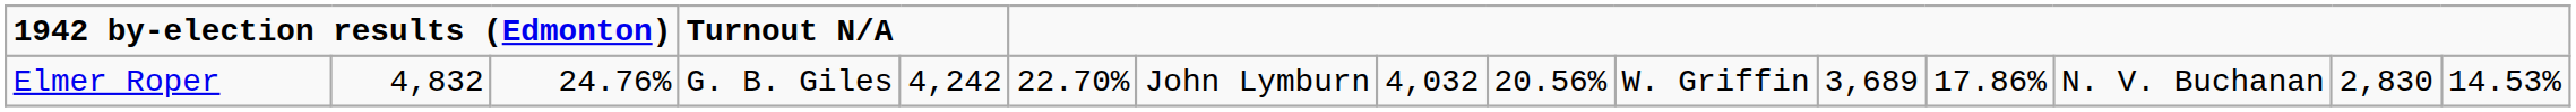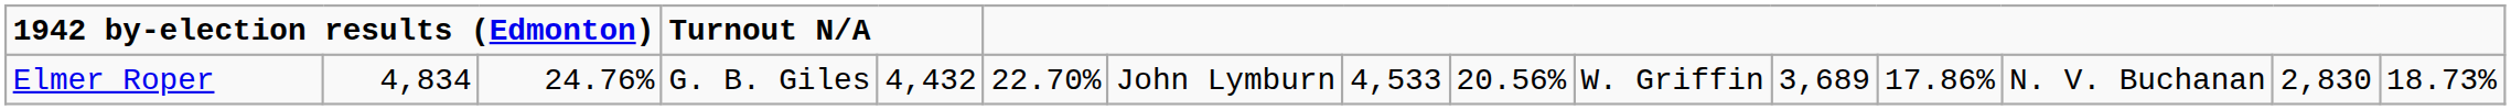Elmer Roper | column 2: 4,832 -> 4,834
Elmer Roper | column 5: 4,242 -> 4,432
Elmer Roper | column 8: 4,032 -> 4,533
Elmer Roper | column 15: 14.53% -> 18.73%
